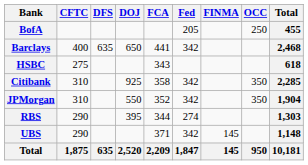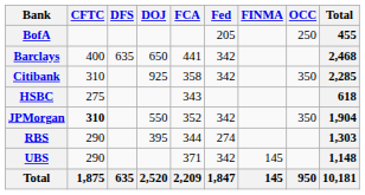rows swapped: Citibank <-> HSBC
JPMorgan | CFTC: normal -> bold
